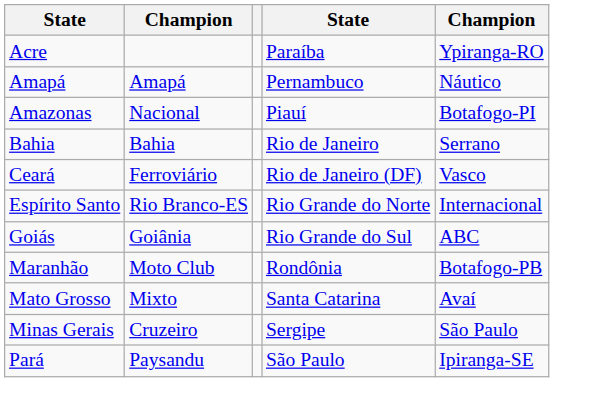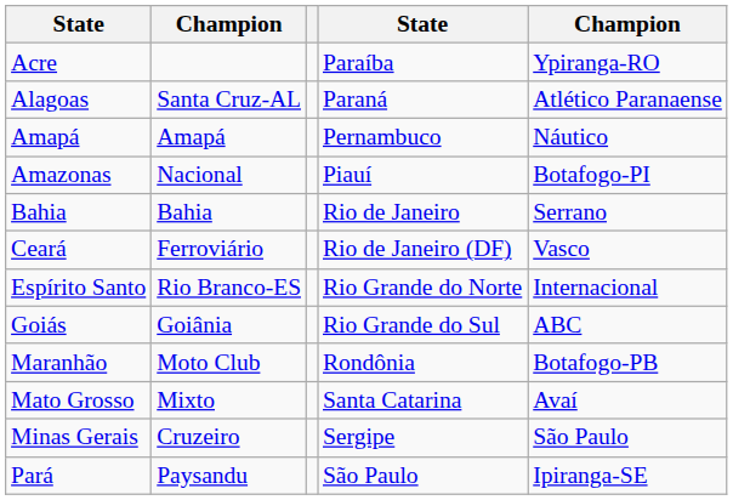+ row: Alagoas | Santa Cruz-AL | Paraná | Atlético Paranaense
